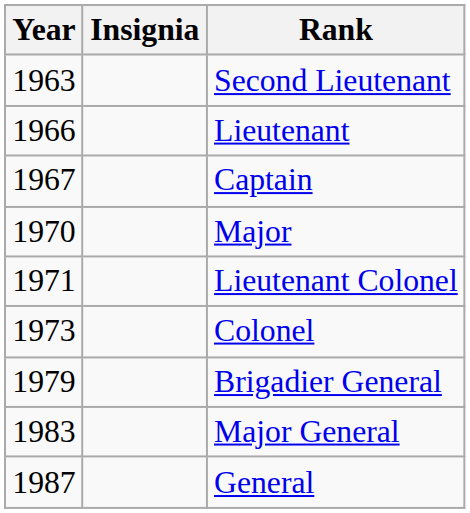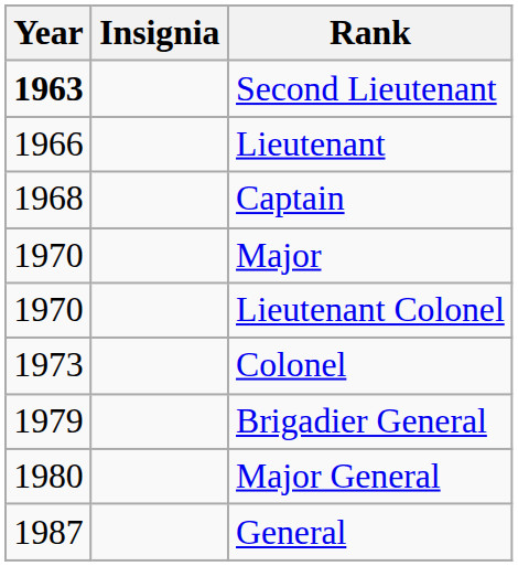Second Lieutenant | Year: normal -> bold
Captain | Year: 1967 -> 1968
Lieutenant Colonel | Year: 1971 -> 1970
Major General | Year: 1983 -> 1980
